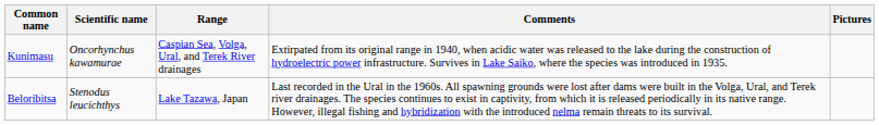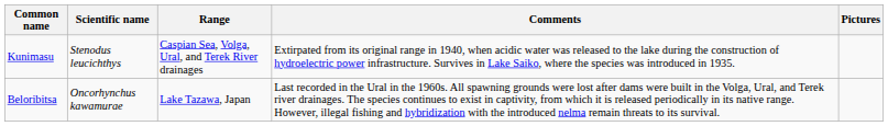Kunimasu | Scientific name: Oncorhynchus kawamurae -> Stenodus leucichthys
Beloribitsa | Scientific name: Stenodus leucichthys -> Oncorhynchus kawamurae
